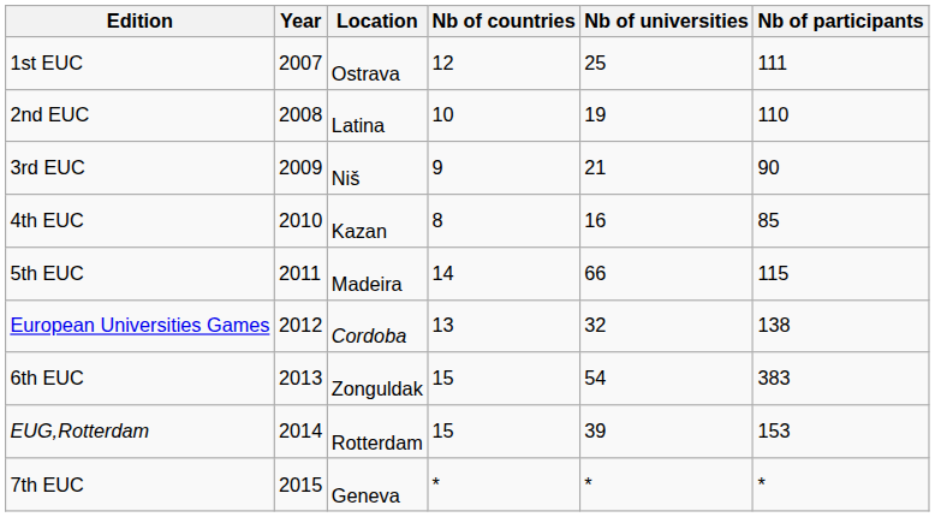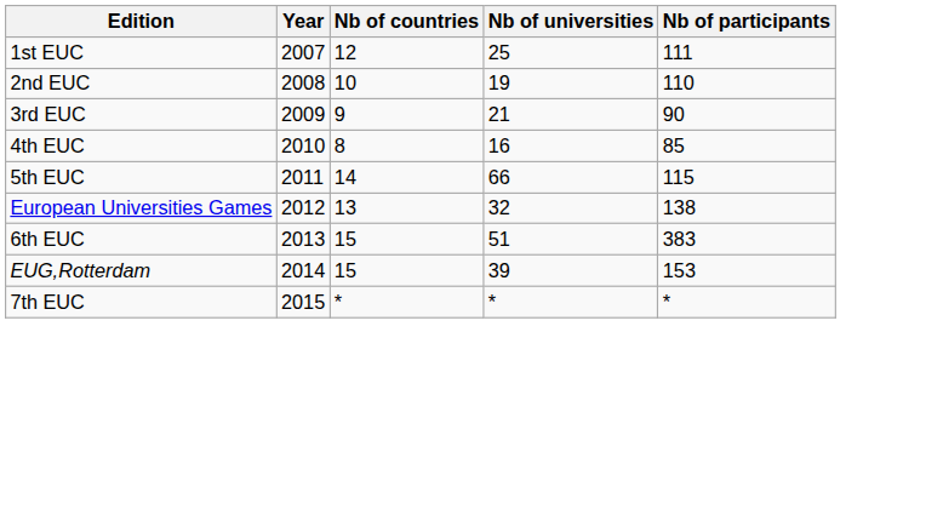- column: Location | Ostrava | Latina | Niš | Kazan | Madeira | Cordoba | Zonguldak | Rotterdam | Geneva
6th EUC | Nb of universities: 54 -> 51
